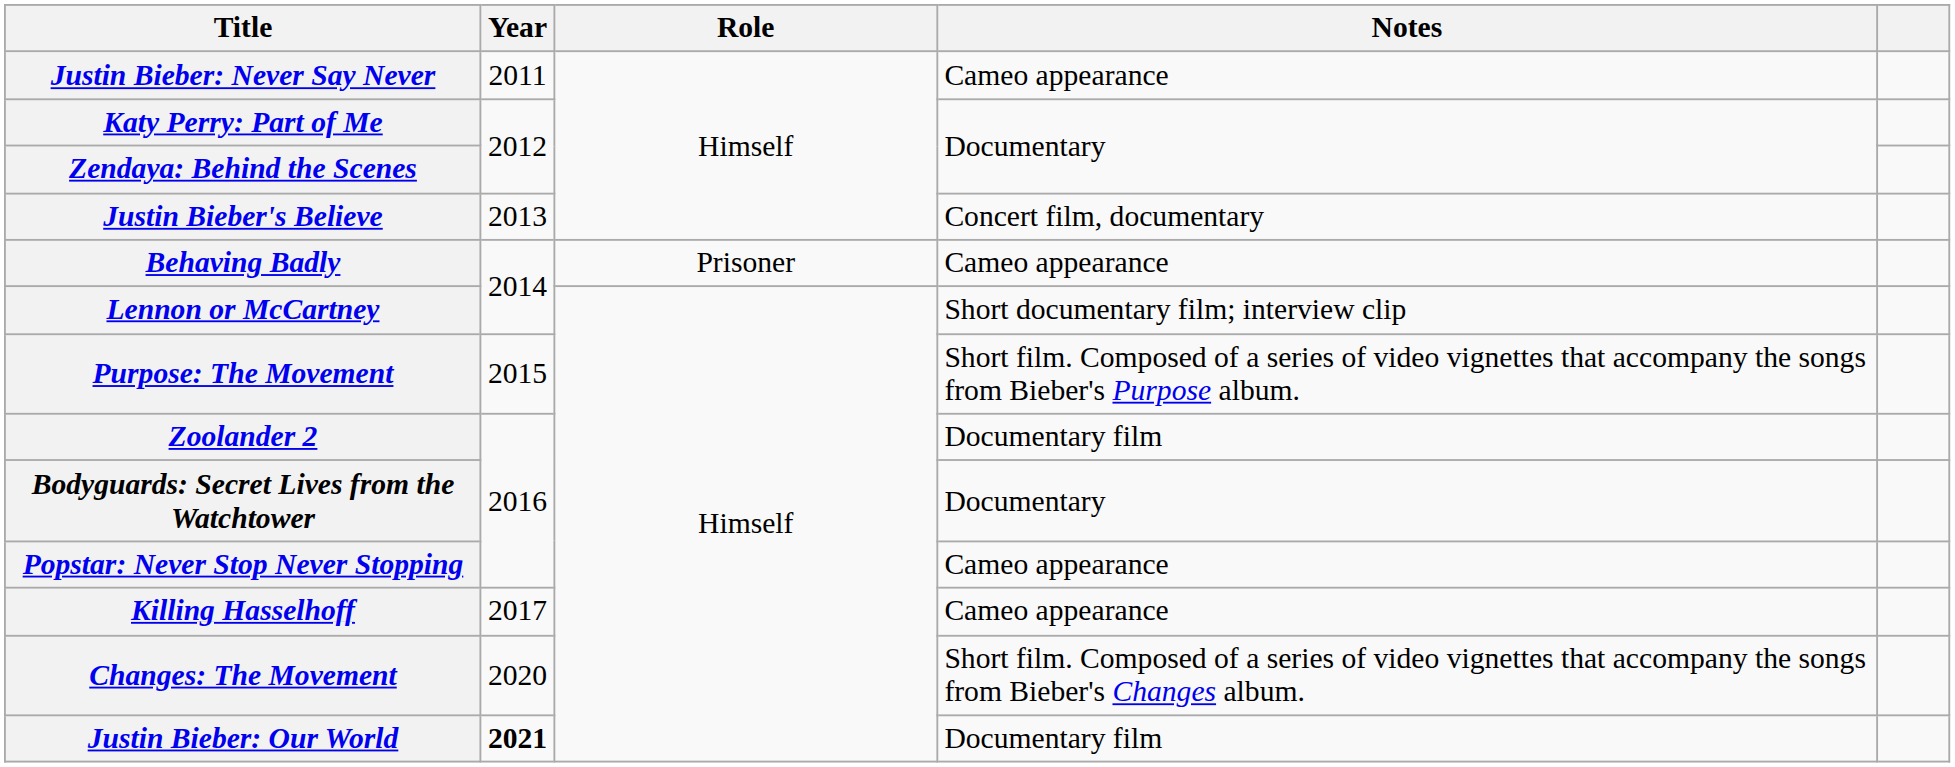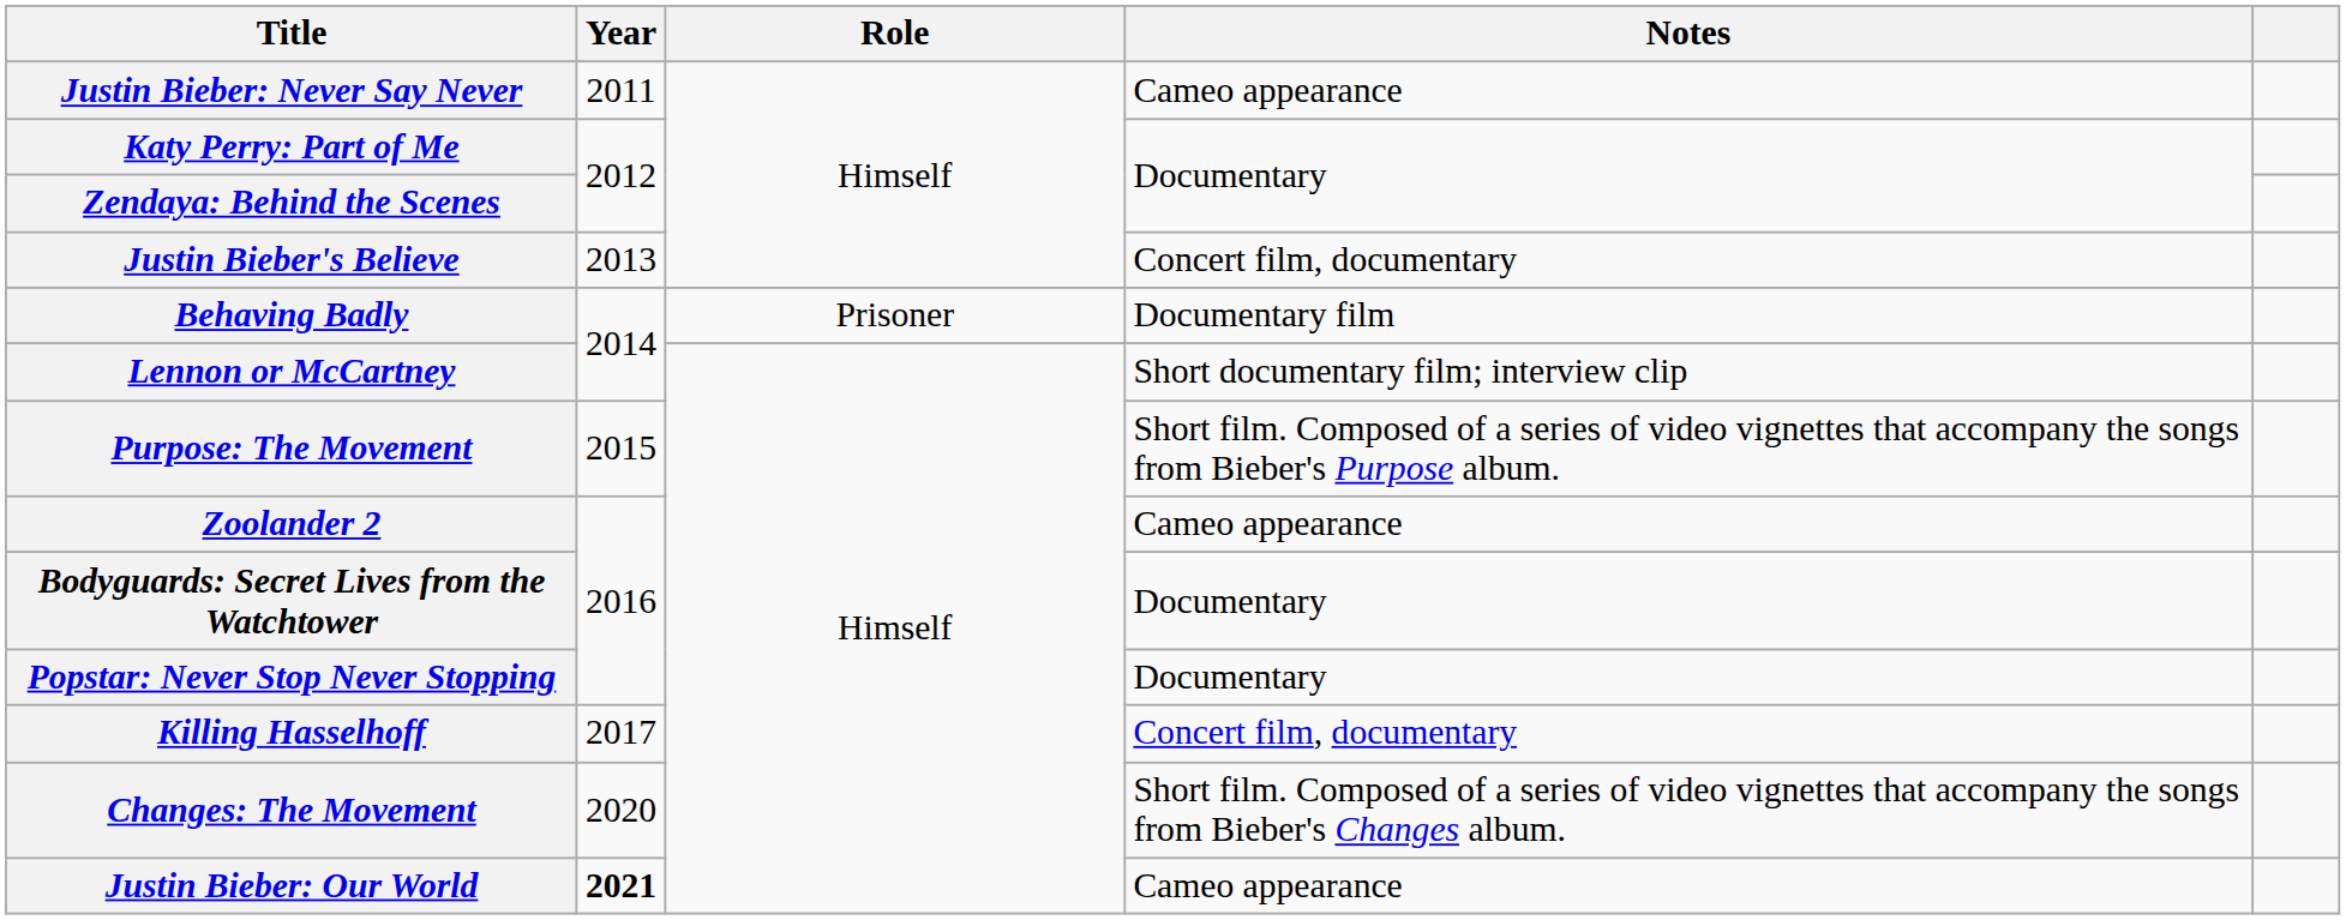Behaving Badly | Notes: Cameo appearance -> Documentary film
Zoolander 2 | Notes: Documentary film -> Cameo appearance
Popstar: Never Stop Never Stopping | Notes: Cameo appearance -> Documentary
Killing Hasselhoff | Notes: Cameo appearance -> Concert film, documentary
Justin Bieber: Our World | Notes: Documentary film -> Cameo appearance
